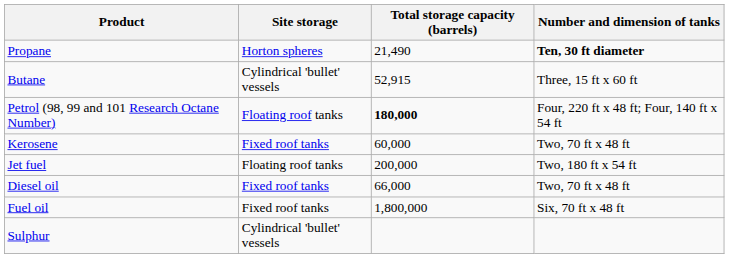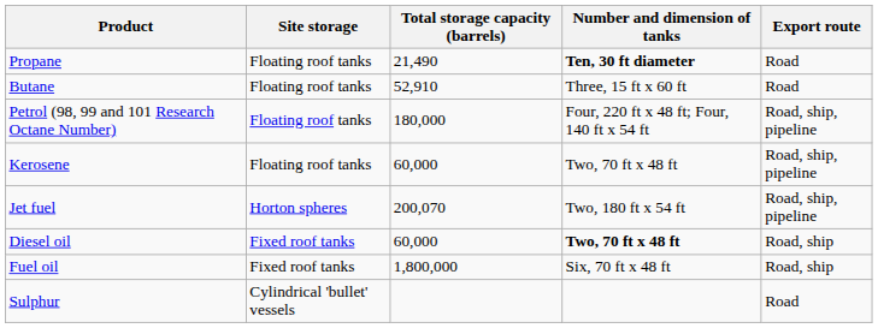+ column: Export route | Road | Road | Road, ship, pipeline | Road, ship, pipeline | Road, ship, pipeline | Road, ship | Road, ship | Road
Propane | Site storage: Horton spheres -> Floating roof tanks
Butane | Site storage: Cylindrical 'bullet' vessels -> Floating roof tanks
Butane | Total storage capacity (barrels): 52,915 -> 52,910
Petrol (98, 99 and 101 Research Octane Number) | Total storage capacity (barrels): bold -> normal
Kerosene | Site storage: Fixed roof tanks -> Floating roof tanks
Jet fuel | Site storage: Floating roof tanks -> Horton spheres
Jet fuel | Total storage capacity (barrels): 200,000 -> 200,070
Diesel oil | Total storage capacity (barrels): 66,000 -> 60,000
Diesel oil | Number and dimension of tanks: normal -> bold
